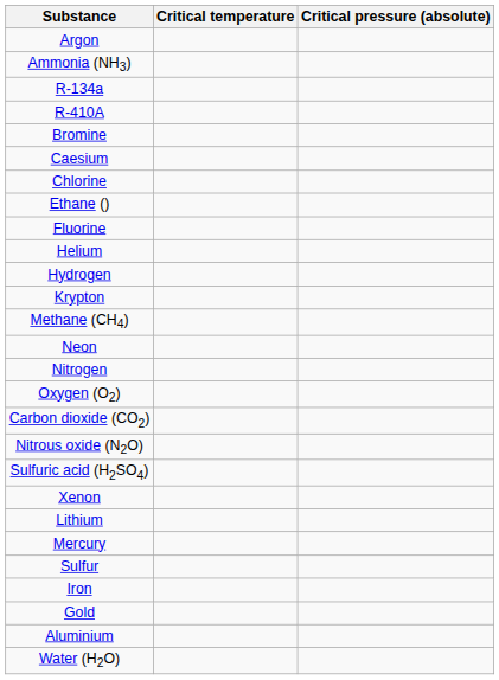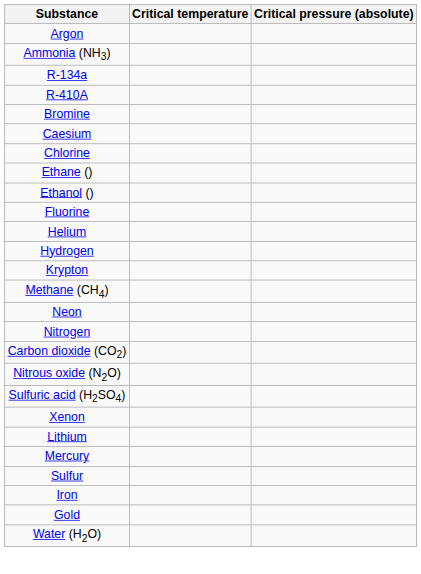+ row: Ethanol ()
- row: Oxygen (O2)
- row: Aluminium
